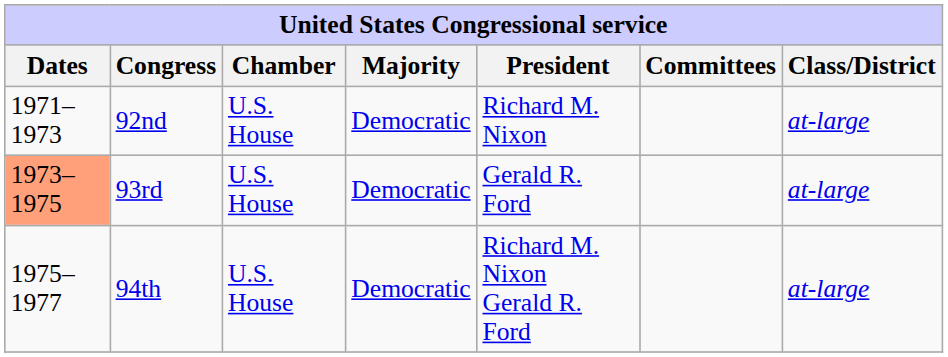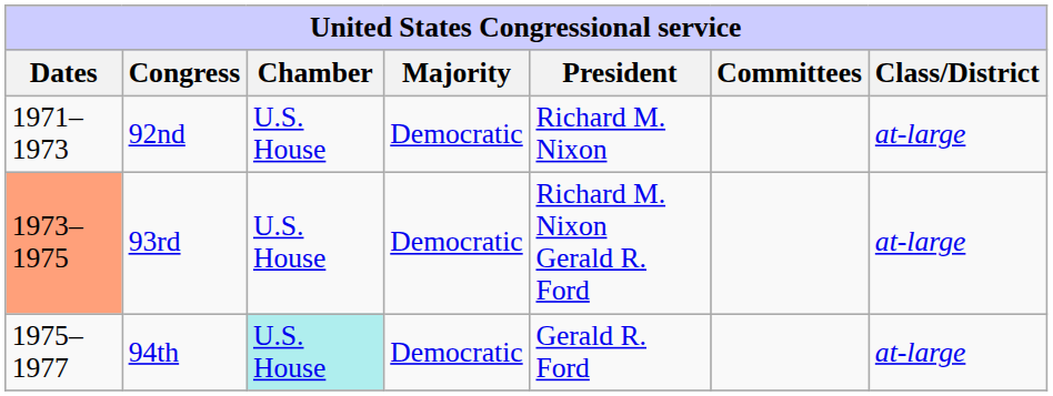93rd | President: Gerald R. Ford -> Richard M. Nixon Gerald R. Ford
94th | Chamber: no background -> paleturquoise background
94th | President: Richard M. Nixon Gerald R. Ford -> Gerald R. Ford
